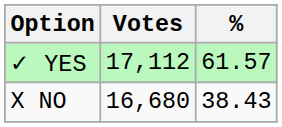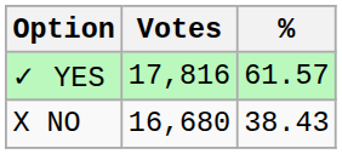✓ YES | Votes: 17,112 -> 17,816
